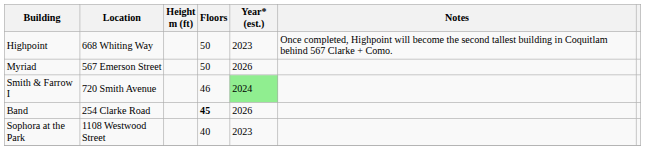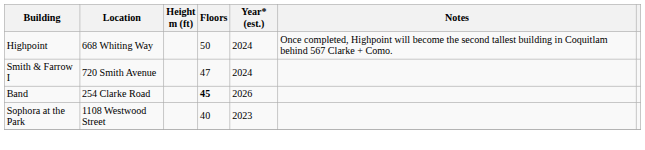Highpoint | Year* (est.): 2023 -> 2024
- row: Myriad | 567 Emerson Street | 50 | 2026
Smith & Farrow I | Floors: 46 -> 47
Smith & Farrow I | Year* (est.): lightgreen background -> no background
